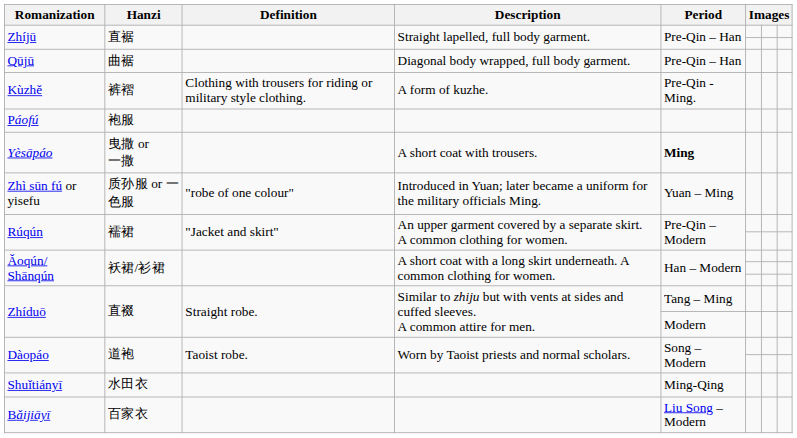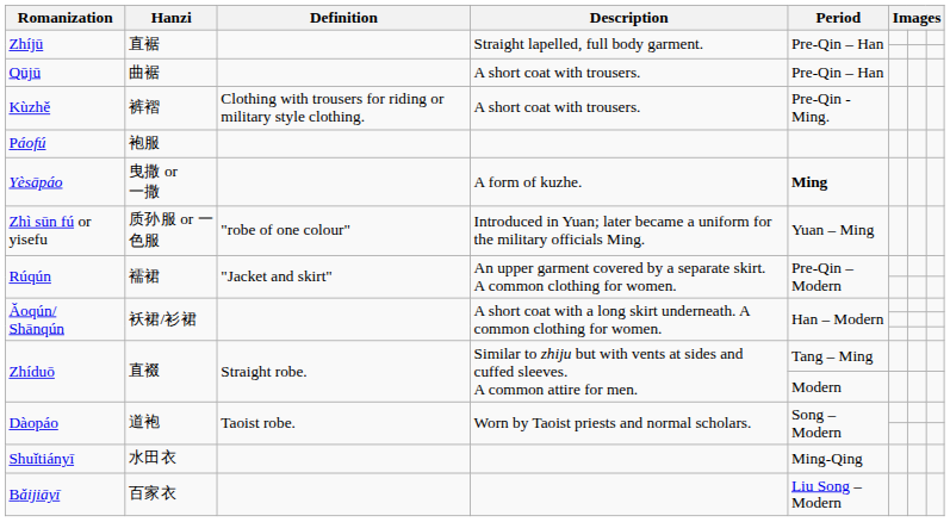Qūjū | Description: Diagonal body wrapped, full body garment. -> A short coat with trousers.
Kùzhě | Description: A form of kuzhe. -> A short coat with trousers.
Yèsāpáo | Description: A short coat with trousers. -> A form of kuzhe.
